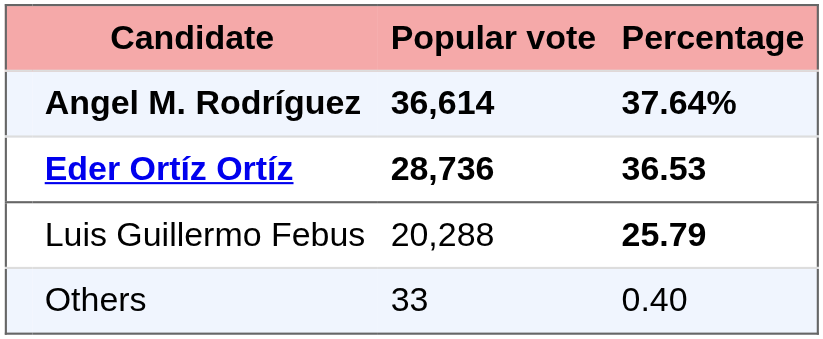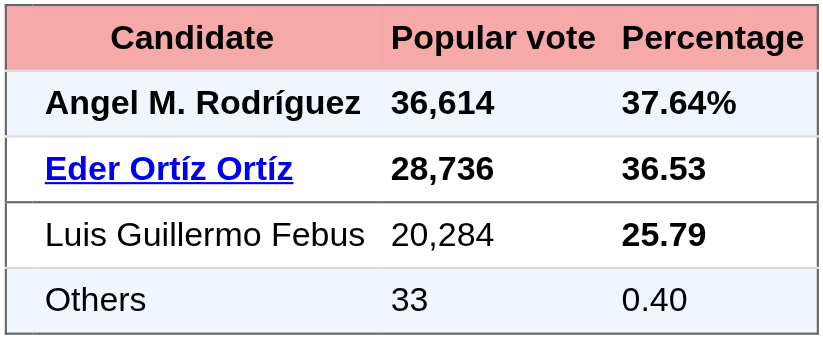Luis Guillermo Febus | Popular vote: 20,288 -> 20,284
